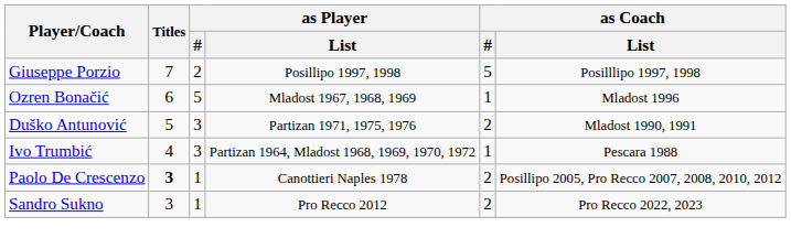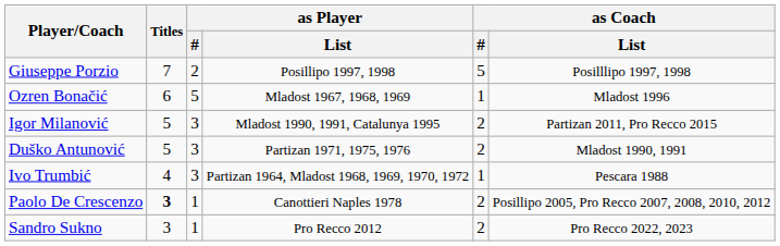+ row: Igor Milanović | 5 | 3 | Mladost 1990, 1991, Catalunya 1995 | 2 | Partizan 2011, Pro Recco 2015
